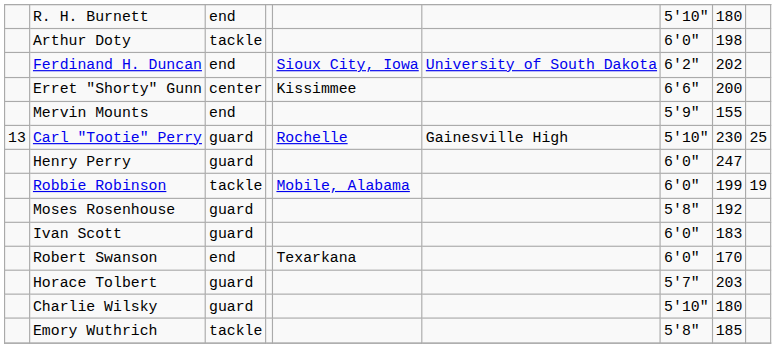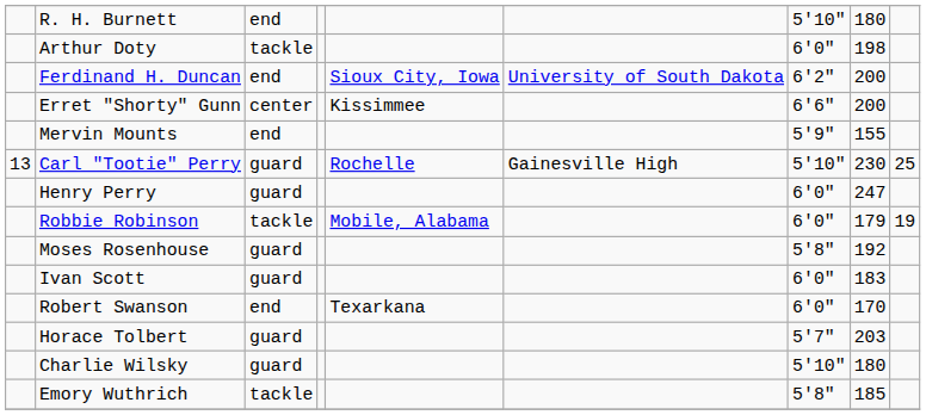Ferdinand H. Duncan | column 8: 202 -> 200
Robbie Robinson | column 8: 199 -> 179
